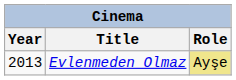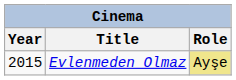Evlenmeden Olmaz | Year: 2013 -> 2015
